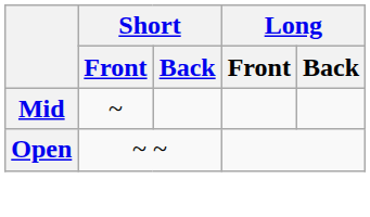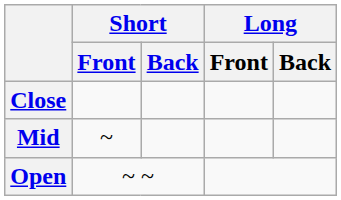+ row: Close
